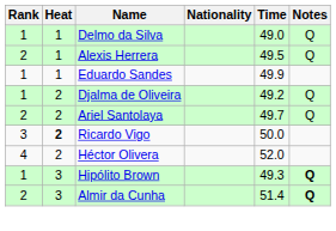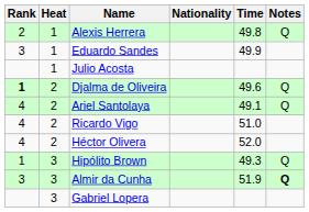- row: 1 | 1 | Delmo da Silva | 49.0 | Q
Alexis Herrera | Time: 49.5 -> 49.8
Eduardo Sandes | Rank: 1 -> 3
+ row: 1 | Julio Acosta
Djalma de Oliveira | Rank: normal -> bold
Djalma de Oliveira | Time: 49.2 -> 49.6
Ariel Santolaya | Rank: 2 -> 4
Ariel Santolaya | Time: 49.7 -> 49.1
Ricardo Vigo | Rank: 3 -> 4
Ricardo Vigo | Heat: bold -> normal
Ricardo Vigo | Time: 50.0 -> 51.0
Hipólito Brown | Notes: bold -> normal
Almir da Cunha | Rank: 2 -> 3
Almir da Cunha | Time: 51.4 -> 51.9
+ row: 3 | Gabriel Lopera
